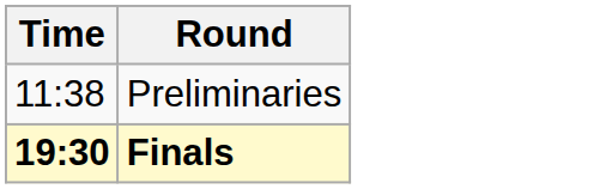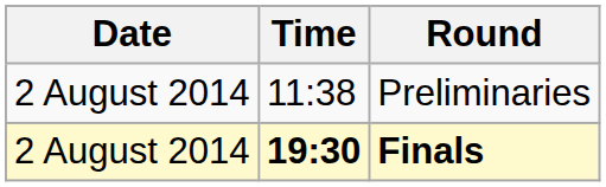+ column: Date | 2 August 2014 | 2 August 2014
